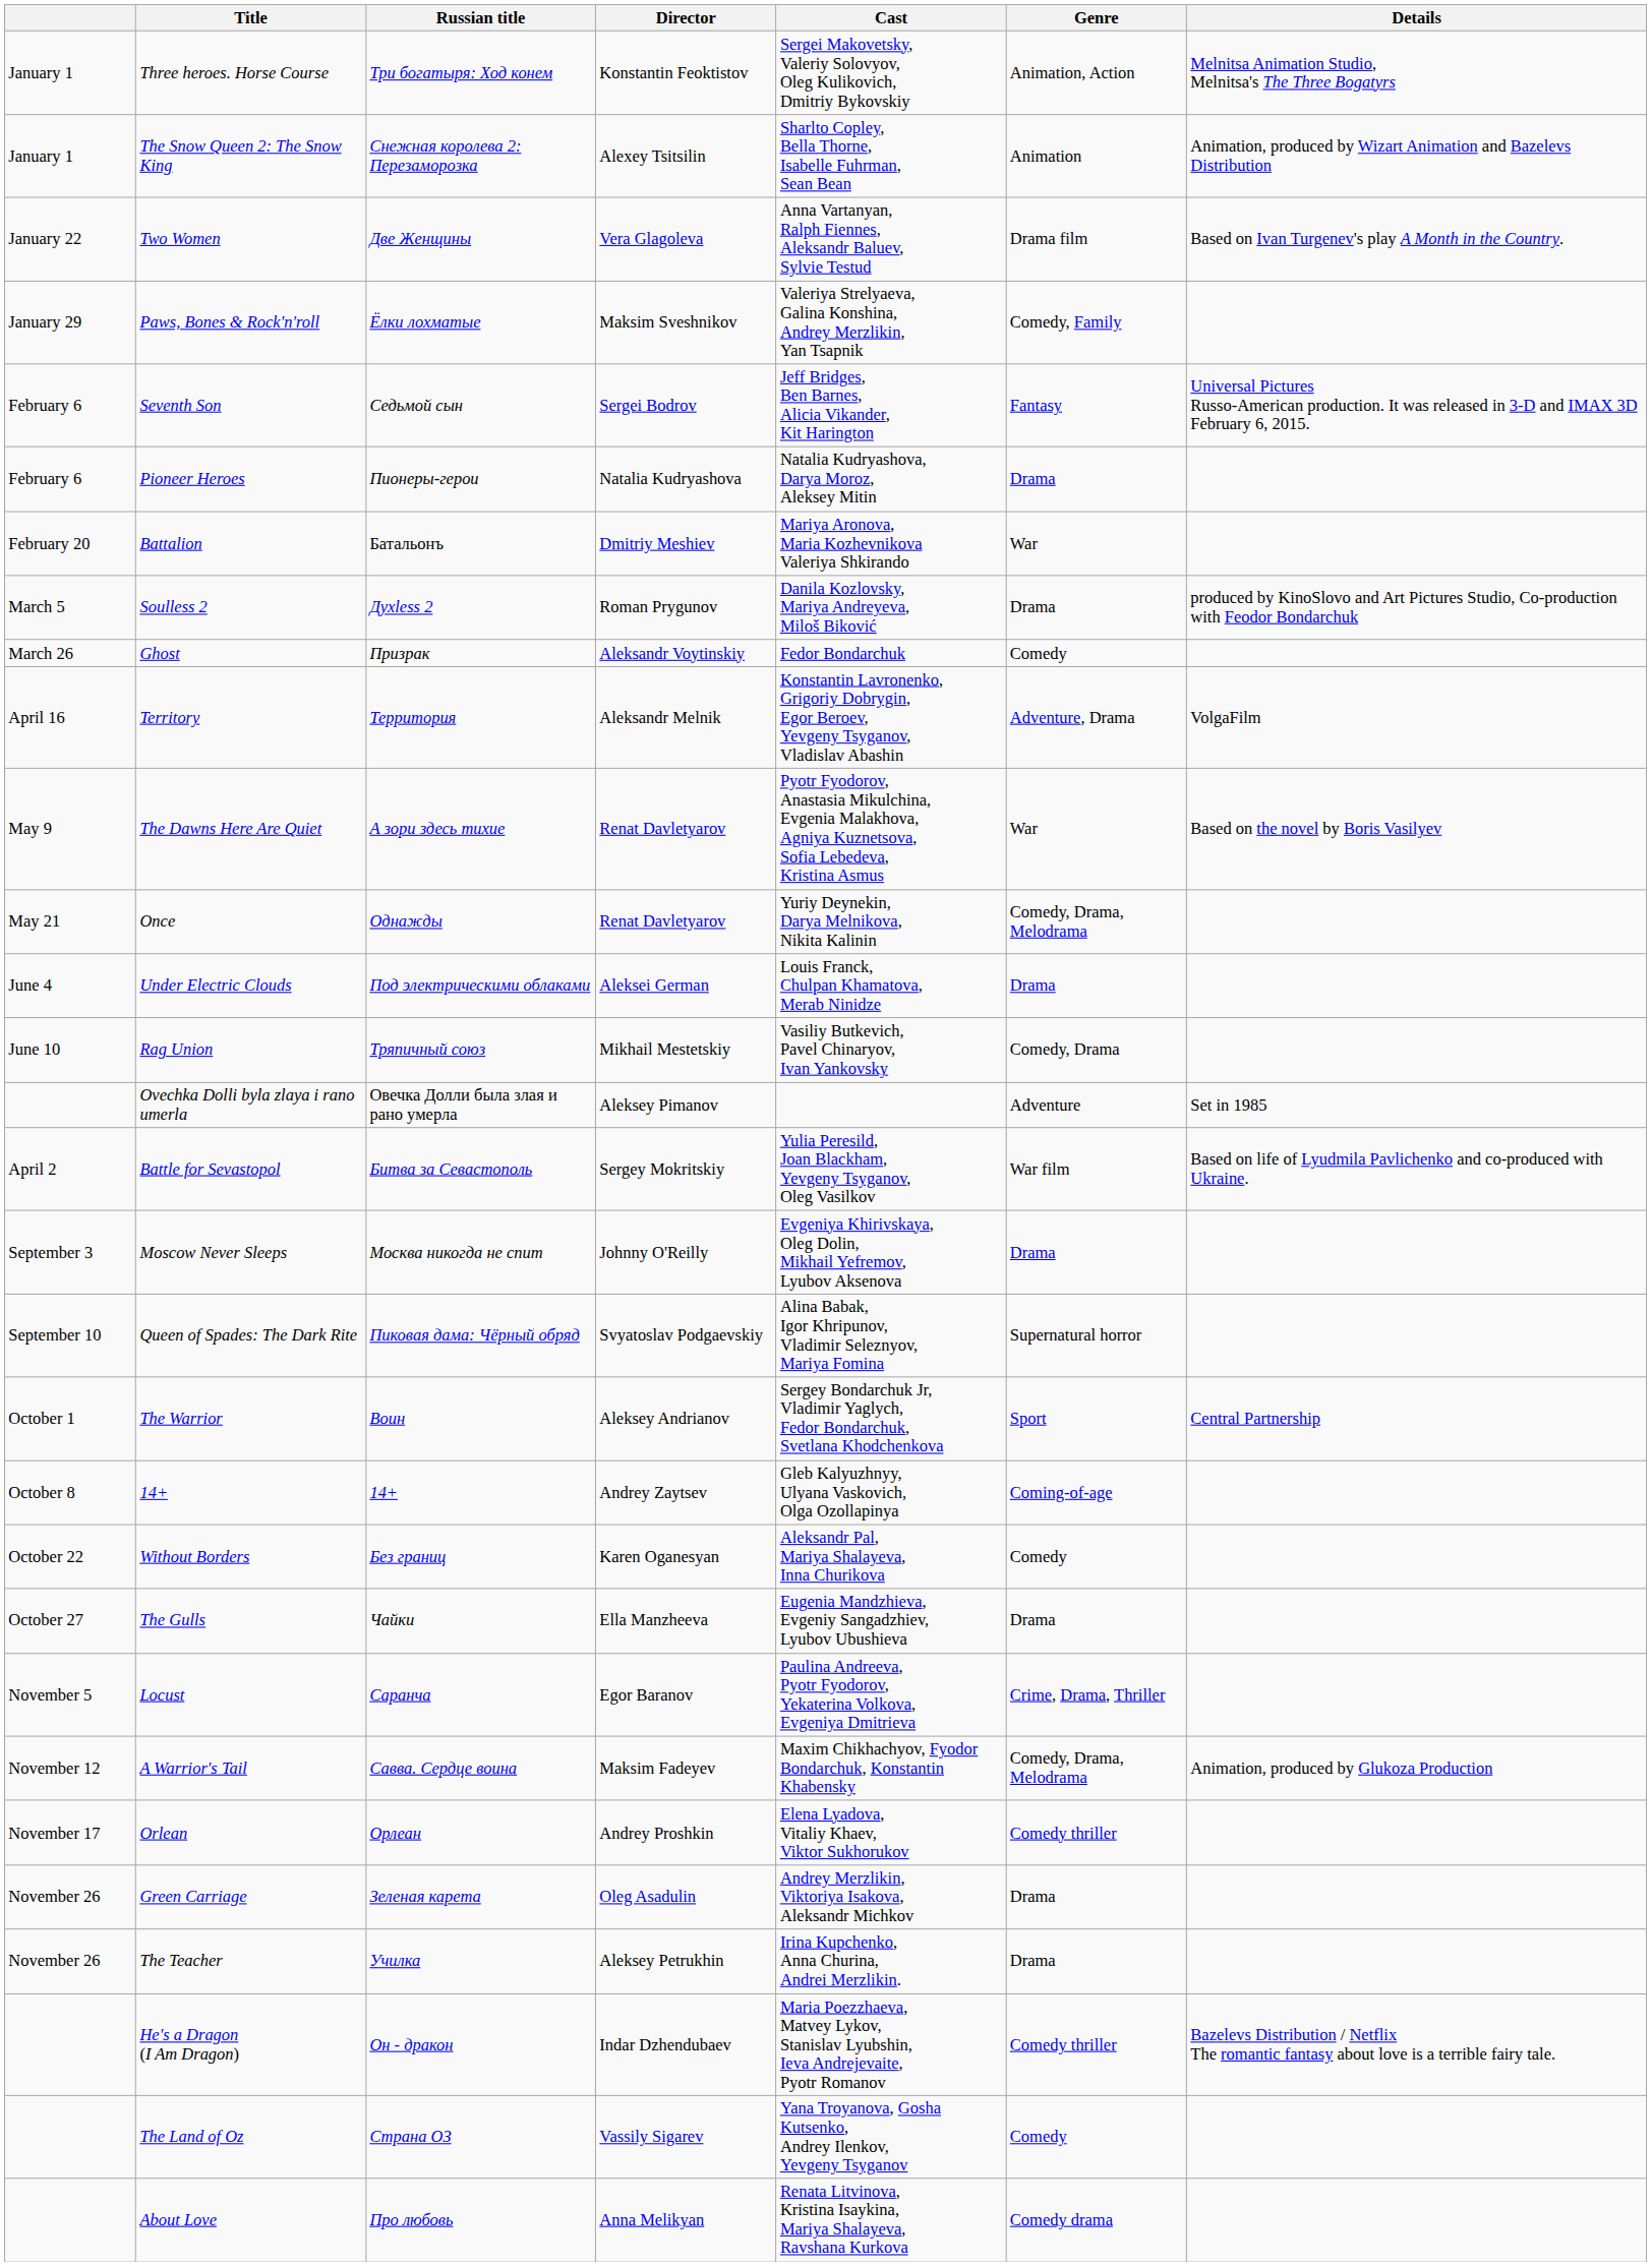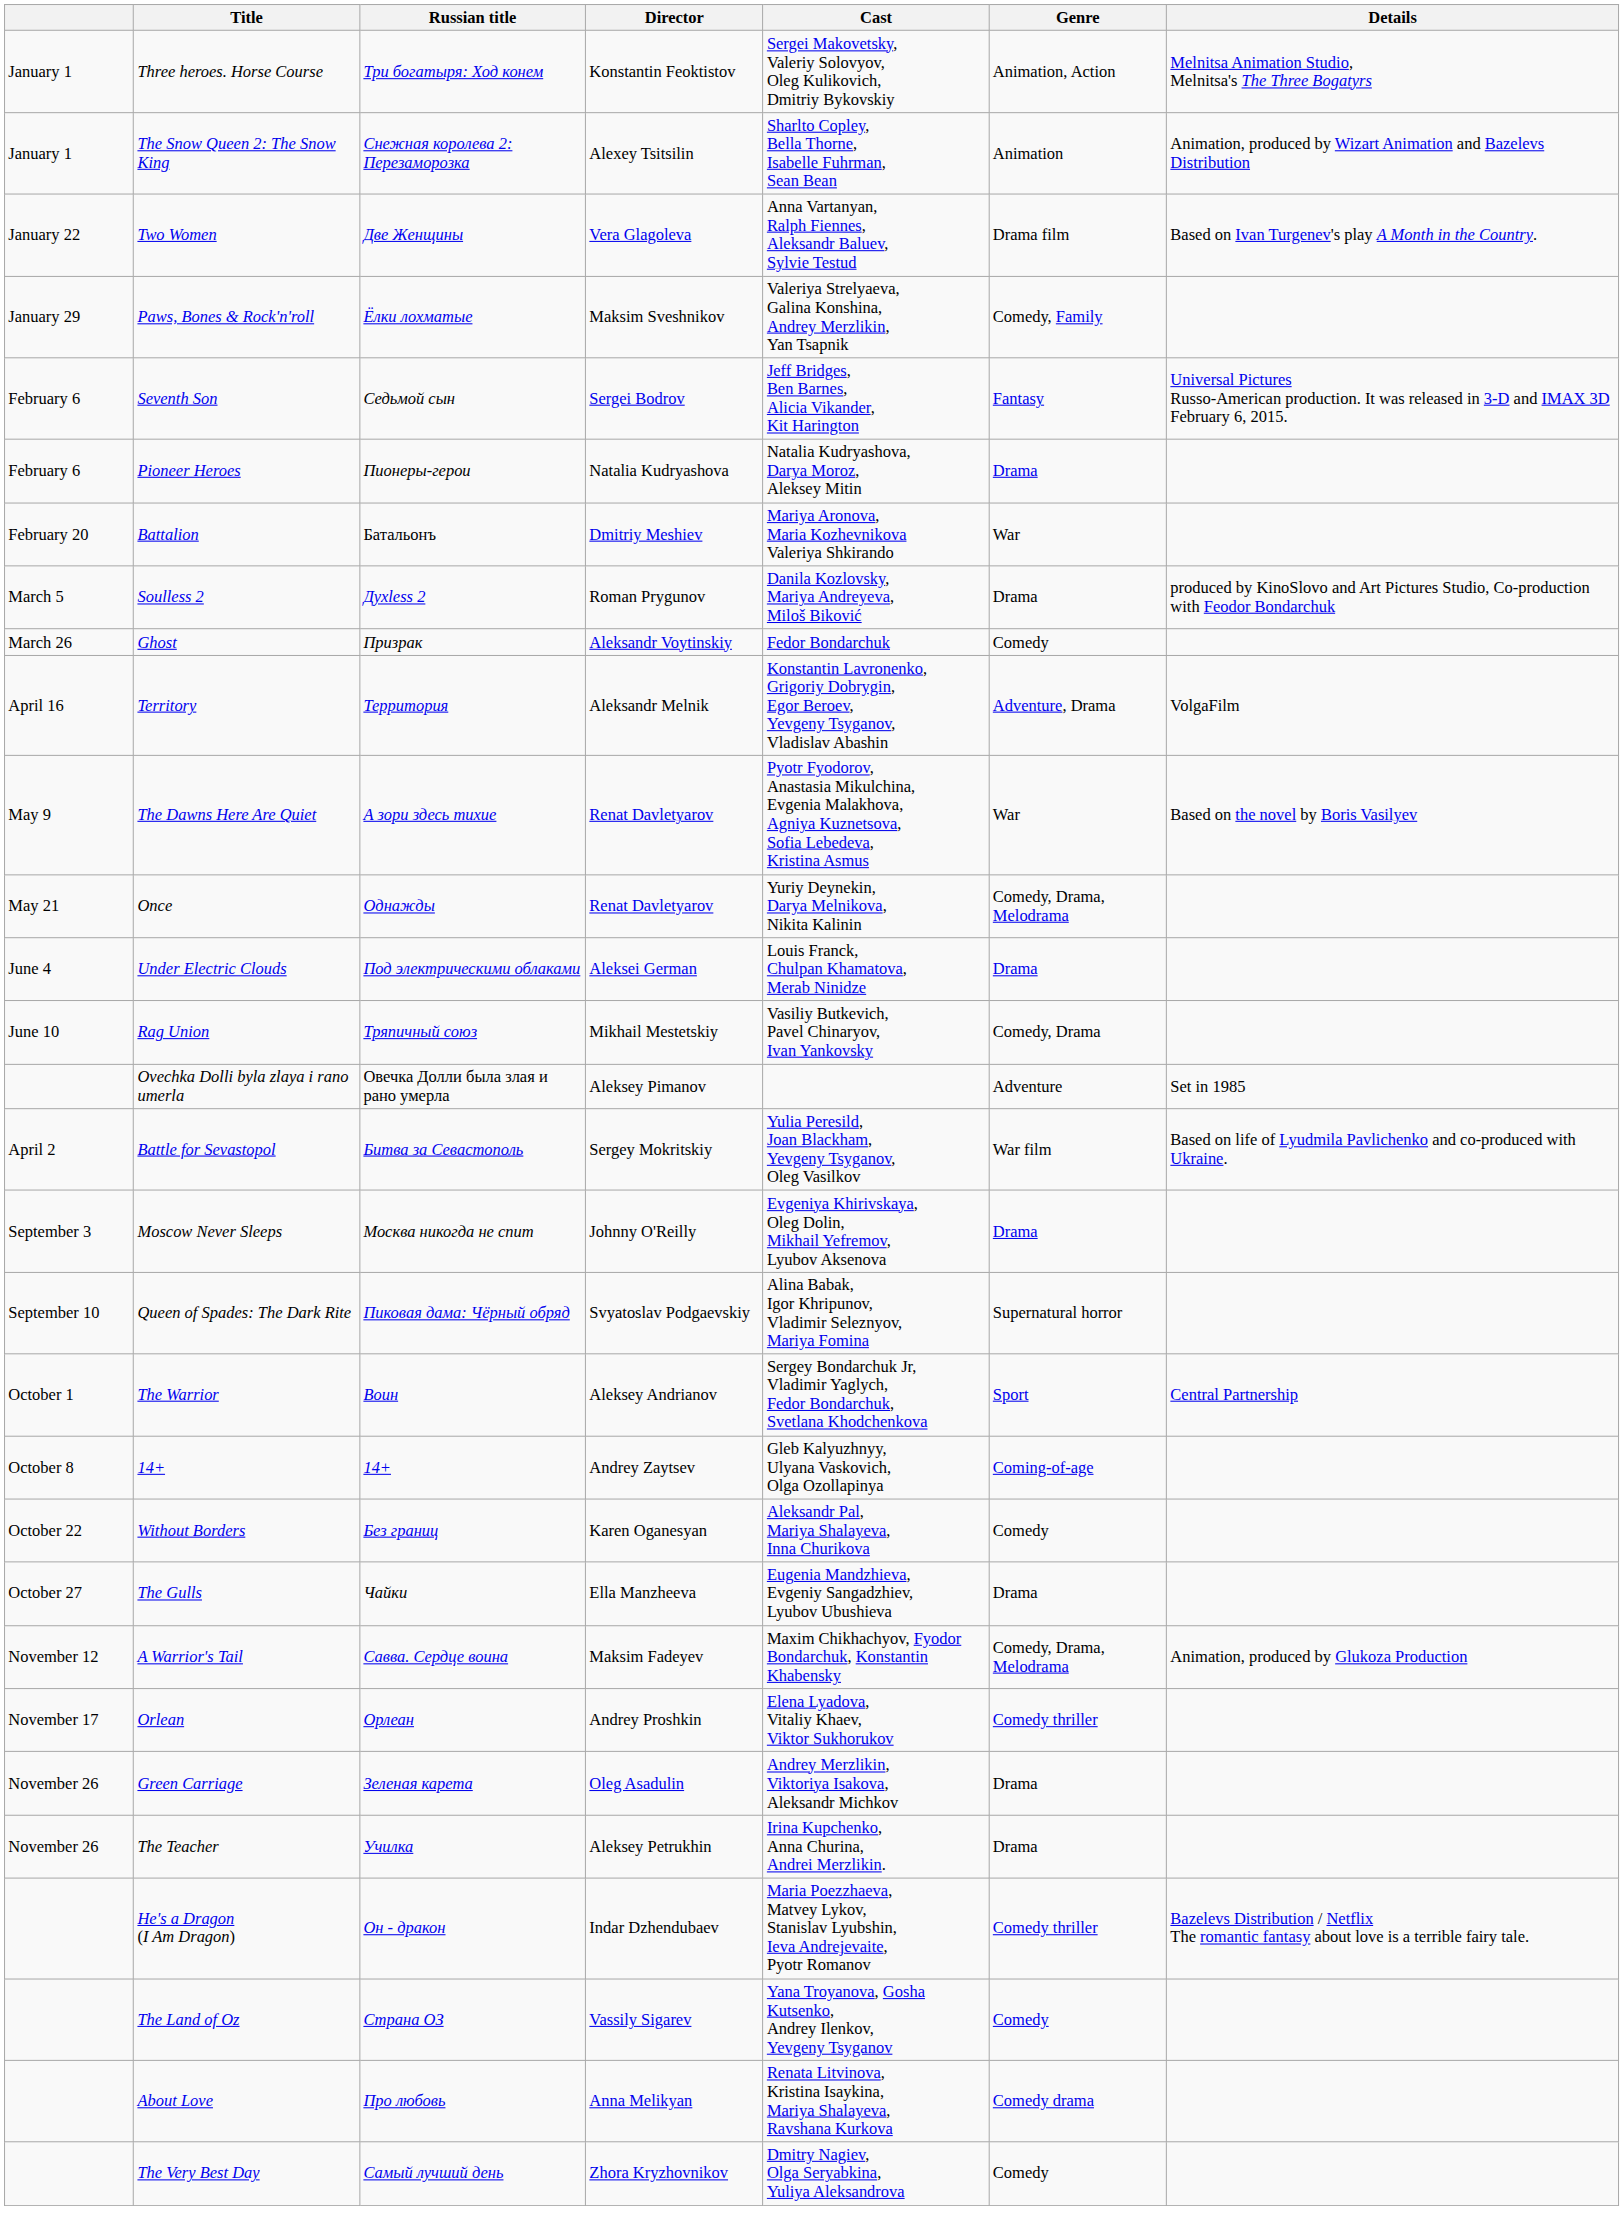- row: November 5 | Locust | Саранча | Egor Baranov | Paulina Andreeva, Pyotr Fyodorov, Yekaterina Volkova, Evgeniya Dmitrieva | Crime, Drama, Thriller
+ row: The Very Best Day | Самый лучший день | Zhora Kryzhovnikov | Dmitry Nagiev, Olga Seryabkina, Yuliya Aleksandrova | Comedy
